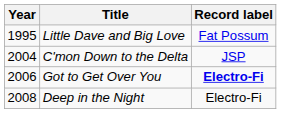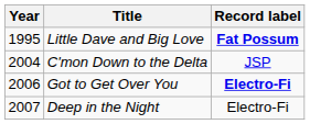Little Dave and Big Love | Record label: normal -> bold
Deep in the Night | Year: 2008 -> 2007
